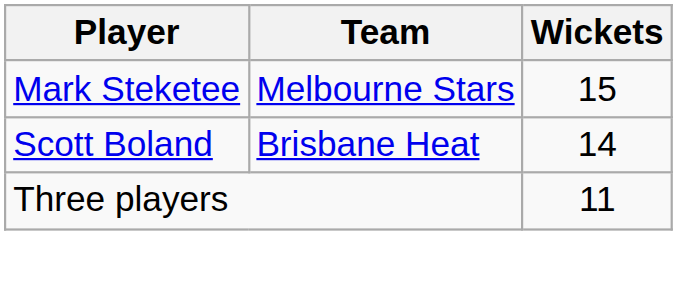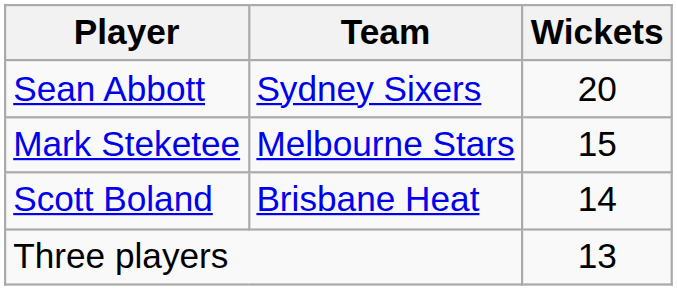+ row: Sean Abbott | Sydney Sixers | 20
Three players | Wickets: 11 -> 13
